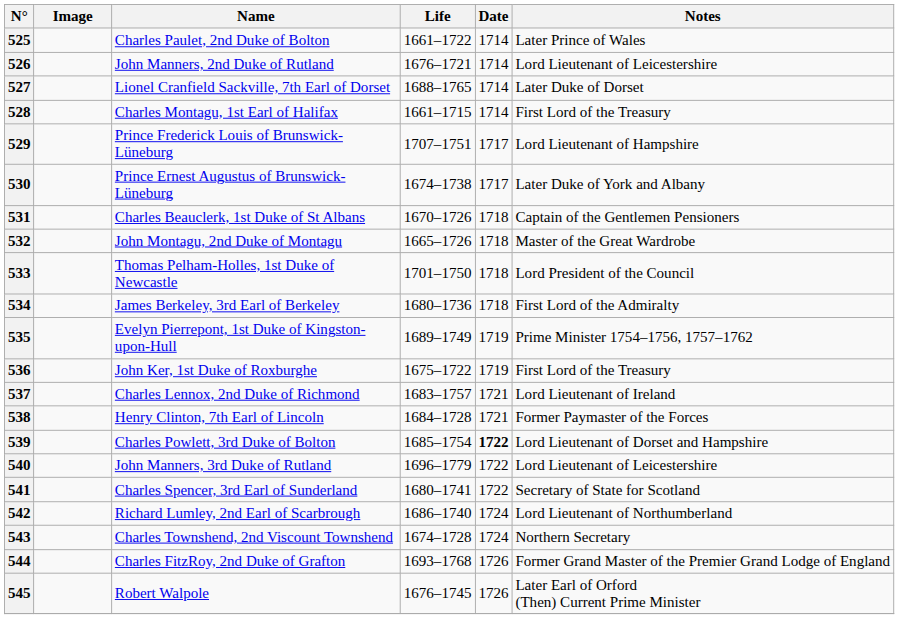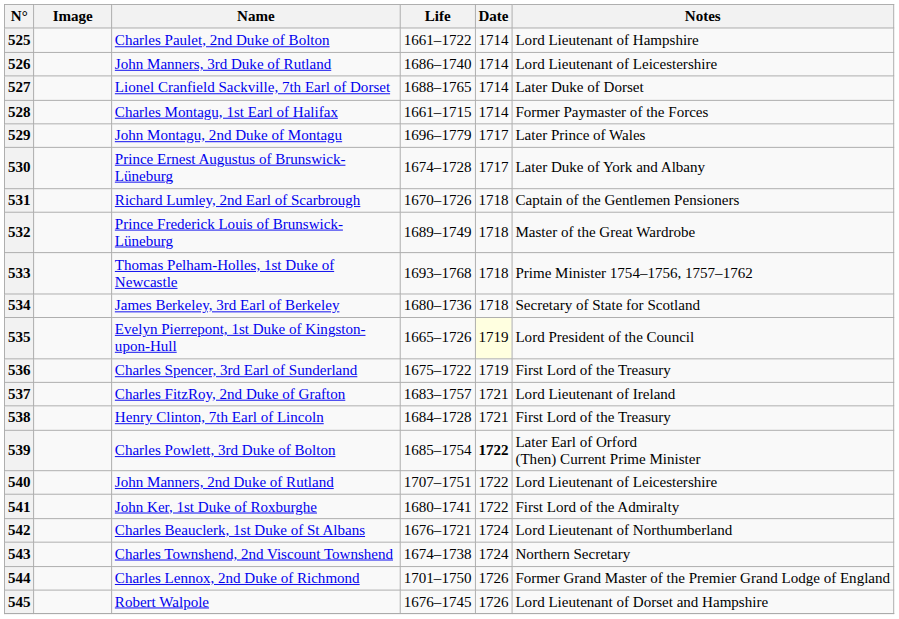525 | Notes: Later Prince of Wales -> Lord Lieutenant of Hampshire
526 | Name: John Manners, 2nd Duke of Rutland -> John Manners, 3rd Duke of Rutland
526 | Life: 1676–1721 -> 1686–1740
528 | Notes: First Lord of the Treasury -> Former Paymaster of the Forces
529 | Name: Prince Frederick Louis of Brunswick-Lüneburg -> John Montagu, 2nd Duke of Montagu
529 | Life: 1707–1751 -> 1696–1779
529 | Notes: Lord Lieutenant of Hampshire -> Later Prince of Wales
530 | Life: 1674–1738 -> 1674–1728
531 | Name: Charles Beauclerk, 1st Duke of St Albans -> Richard Lumley, 2nd Earl of Scarbrough
532 | Name: John Montagu, 2nd Duke of Montagu -> Prince Frederick Louis of Brunswick-Lüneburg
532 | Life: 1665–1726 -> 1689–1749
533 | Life: 1701–1750 -> 1693–1768
533 | Notes: Lord President of the Council -> Prime Minister 1754–1756, 1757–1762
534 | Notes: First Lord of the Admiralty -> Secretary of State for Scotland
535 | Life: 1689–1749 -> 1665–1726
535 | Date: no background -> lightyellow background
535 | Notes: Prime Minister 1754–1756, 1757–1762 -> Lord President of the Council
536 | Name: John Ker, 1st Duke of Roxburghe -> Charles Spencer, 3rd Earl of Sunderland
537 | Name: Charles Lennox, 2nd Duke of Richmond -> Charles FitzRoy, 2nd Duke of Grafton
538 | Notes: Former Paymaster of the Forces -> First Lord of the Treasury
539 | Notes: Lord Lieutenant of Dorset and Hampshire -> Later Earl of Orford (Then) Current Prime Minister
540 | Name: John Manners, 3rd Duke of Rutland -> John Manners, 2nd Duke of Rutland
540 | Life: 1696–1779 -> 1707–1751
541 | Name: Charles Spencer, 3rd Earl of Sunderland -> John Ker, 1st Duke of Roxburghe
541 | Notes: Secretary of State for Scotland -> First Lord of the Admiralty
542 | Name: Richard Lumley, 2nd Earl of Scarbrough -> Charles Beauclerk, 1st Duke of St Albans
542 | Life: 1686–1740 -> 1676–1721
543 | Life: 1674–1728 -> 1674–1738
544 | Name: Charles FitzRoy, 2nd Duke of Grafton -> Charles Lennox, 2nd Duke of Richmond
544 | Life: 1693–1768 -> 1701–1750
545 | Notes: Later Earl of Orford (Then) Current Prime Minister -> Lord Lieutenant of Dorset and Hampshire
